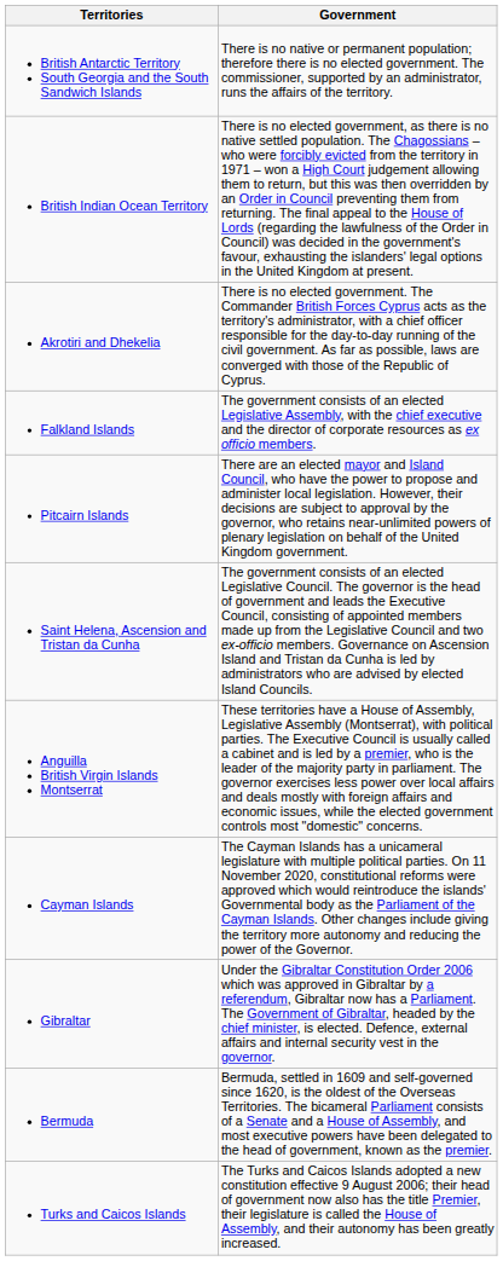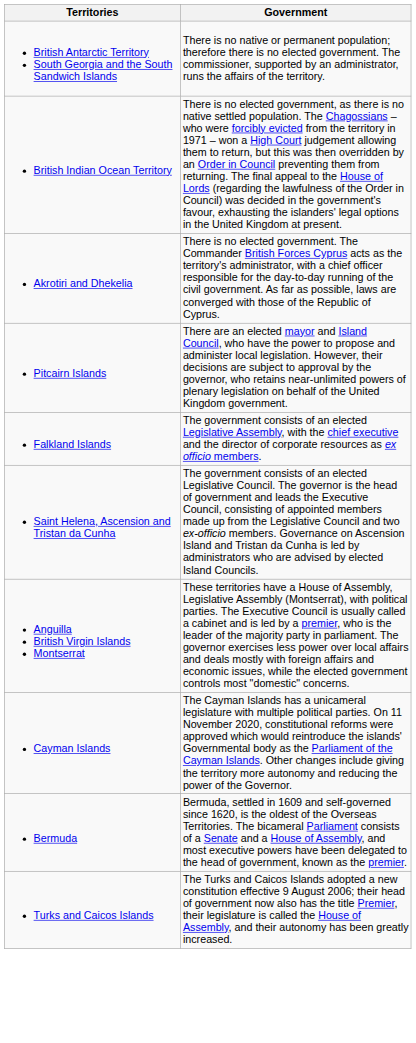rows swapped: Pitcairn Islands <-> Falkland Islands
- row: Gibraltar | Under the Gibraltar Constitution Order 2006 which was approved in Gibraltar by a referendum, Gibraltar now has a Parliament. The Government of Gibraltar, headed by the chief minister, is elected. Defence, external affairs and internal security vest in the governor.
